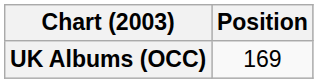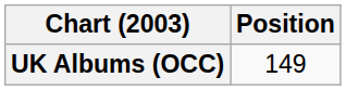UK Albums (OCC) | Position: 169 -> 149
